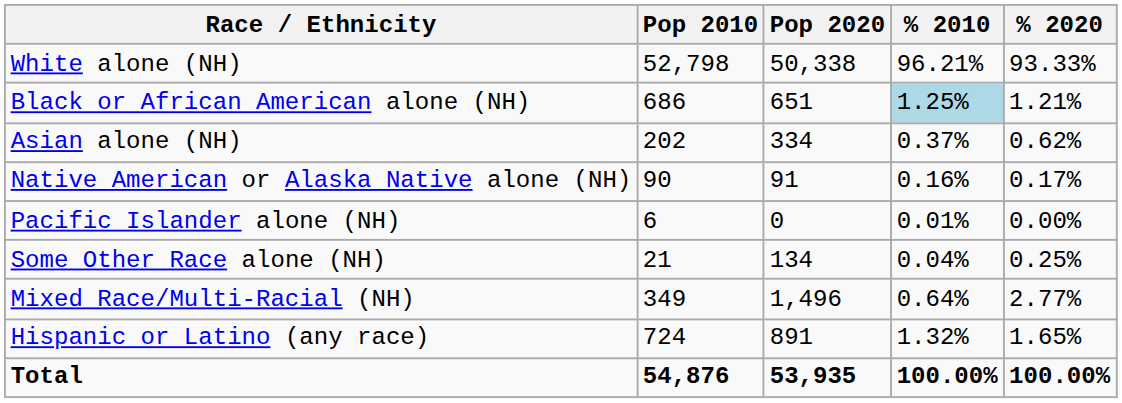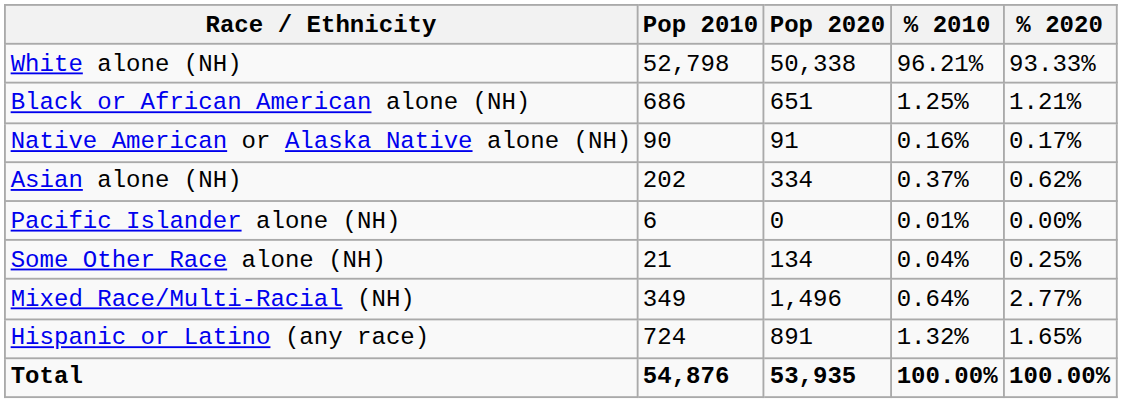Black or African American alone (NH) | % 2010: lightblue background -> no background
rows swapped: Native American or Alaska Native alone (NH) <-> Asian alone (NH)
